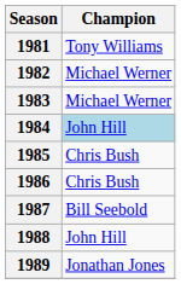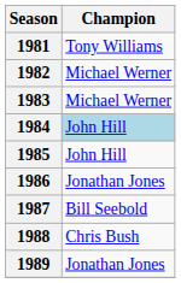1985 | Champion: Chris Bush -> John Hill
1986 | Champion: Chris Bush -> Jonathan Jones
1988 | Champion: John Hill -> Chris Bush
